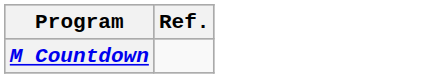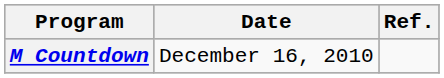+ column: Date | December 16, 2010
